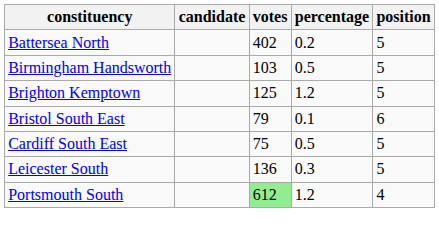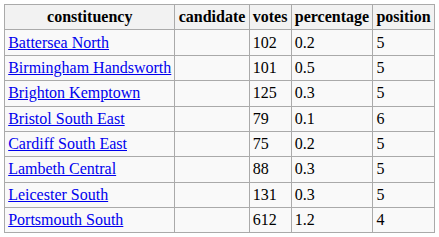Battersea North | votes: 402 -> 102
Birmingham Handsworth | votes: 103 -> 101
Brighton Kemptown | percentage: 1.2 -> 0.3
Cardiff South East | percentage: 0.5 -> 0.2
+ row: Lambeth Central | 88 | 0.3 | 5
Leicester South | votes: 136 -> 131
Portsmouth South | votes: lightgreen background -> no background
